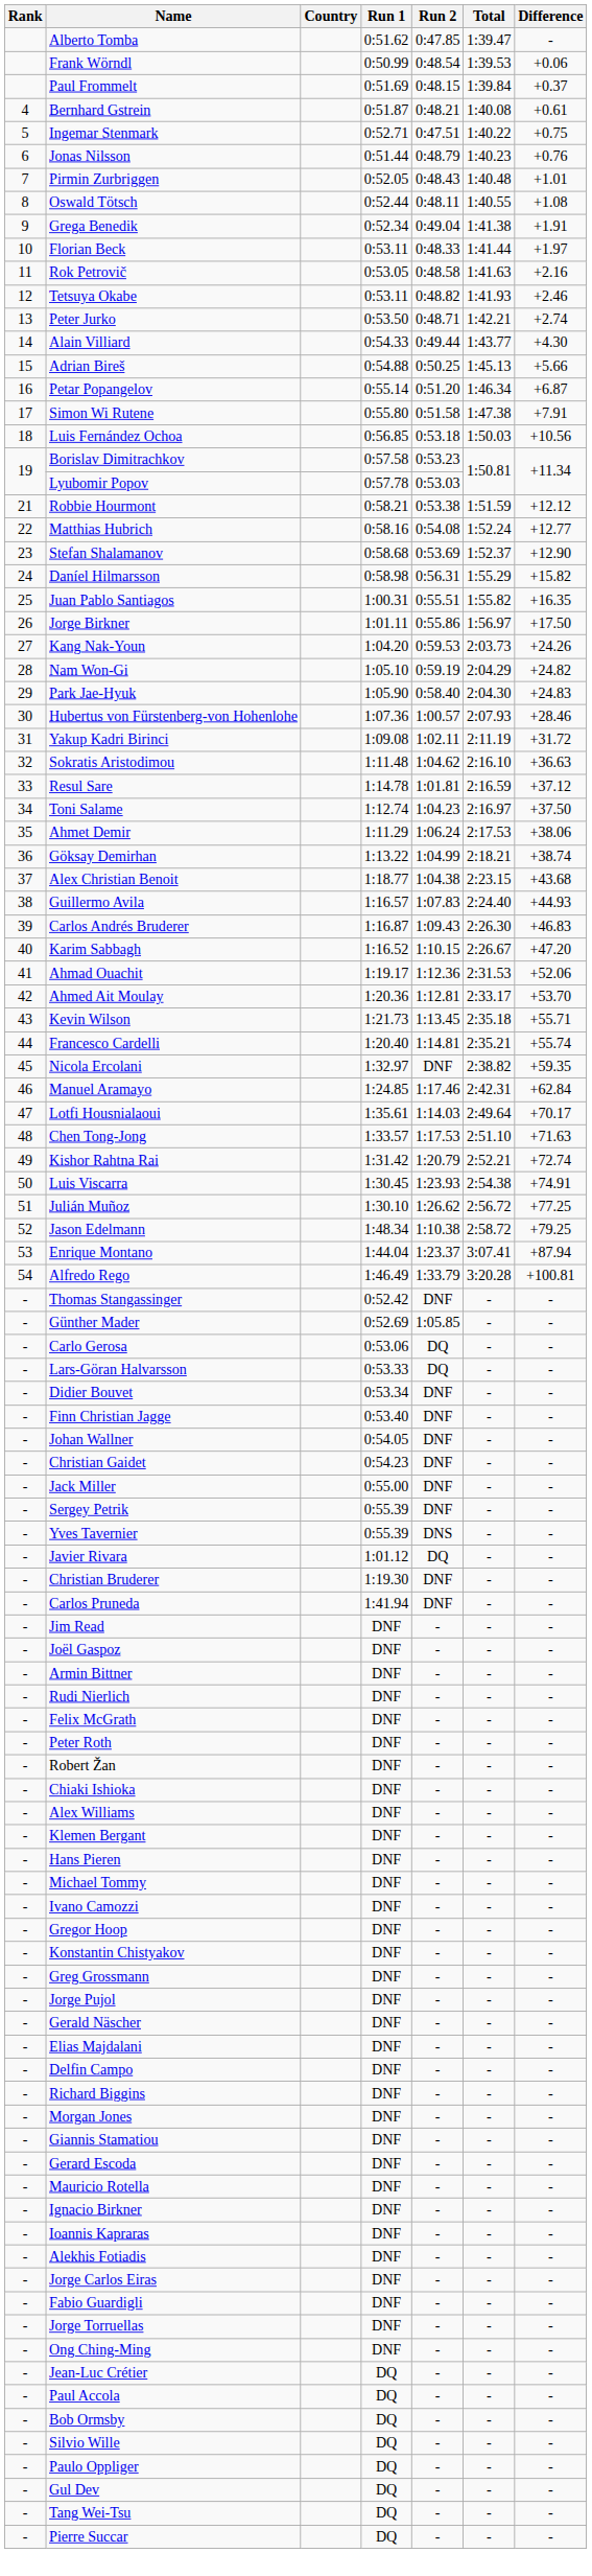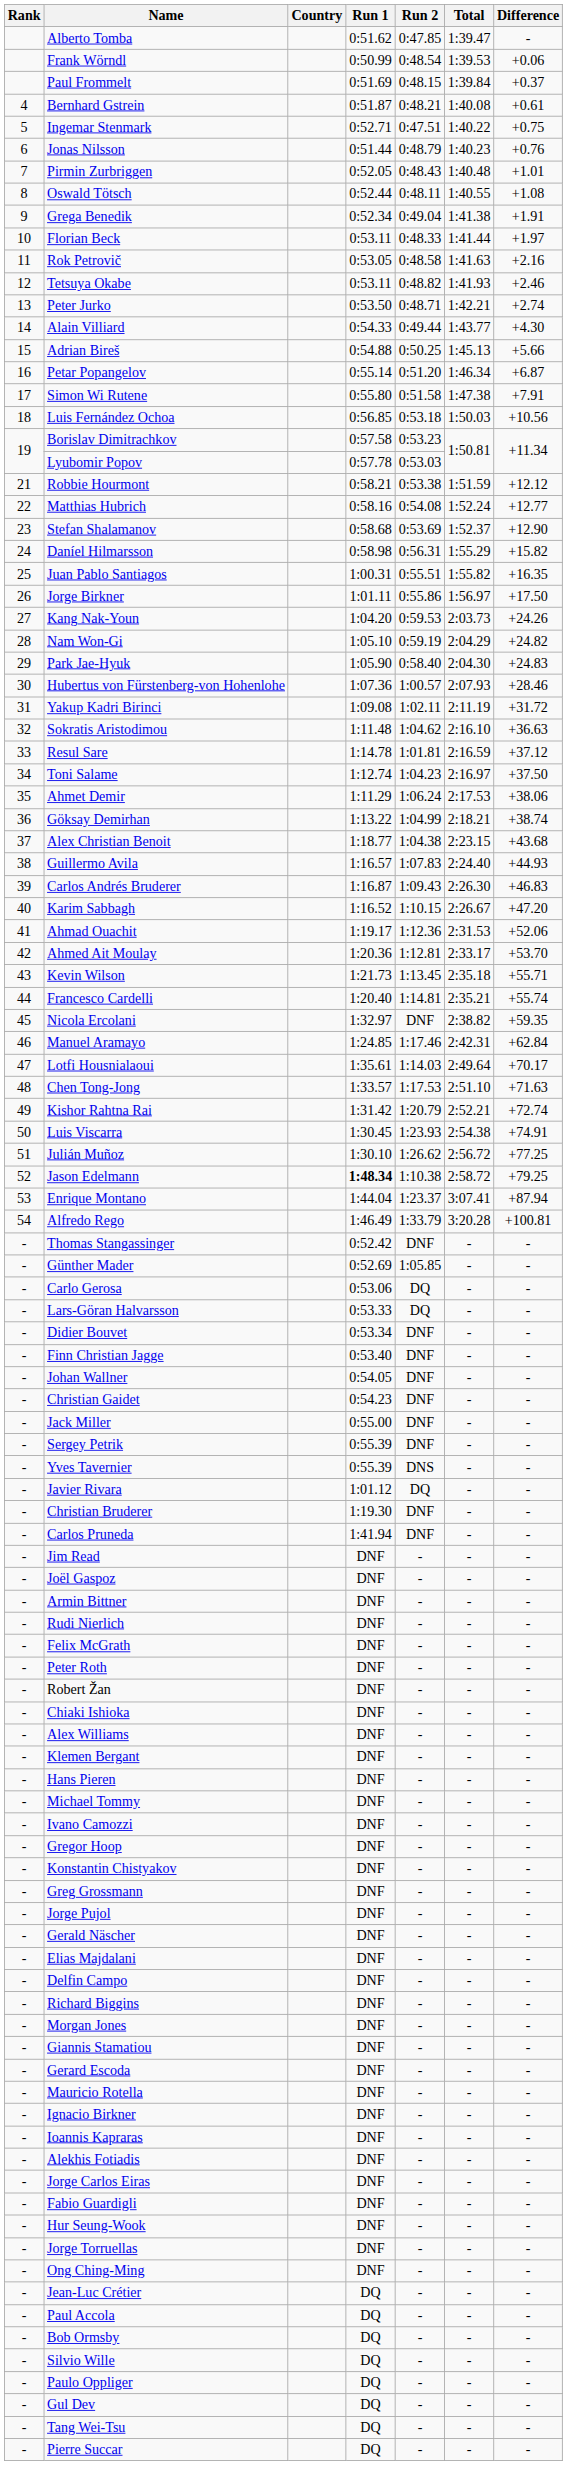Jason Edelmann | Run 1: normal -> bold
+ row: - | Hur Seung-Wook | DNF | - | - | -
